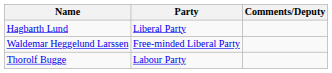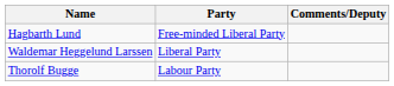Hagbarth Lund | Party: Liberal Party -> Free-minded Liberal Party
Waldemar Heggelund Larssen | Party: Free-minded Liberal Party -> Liberal Party
